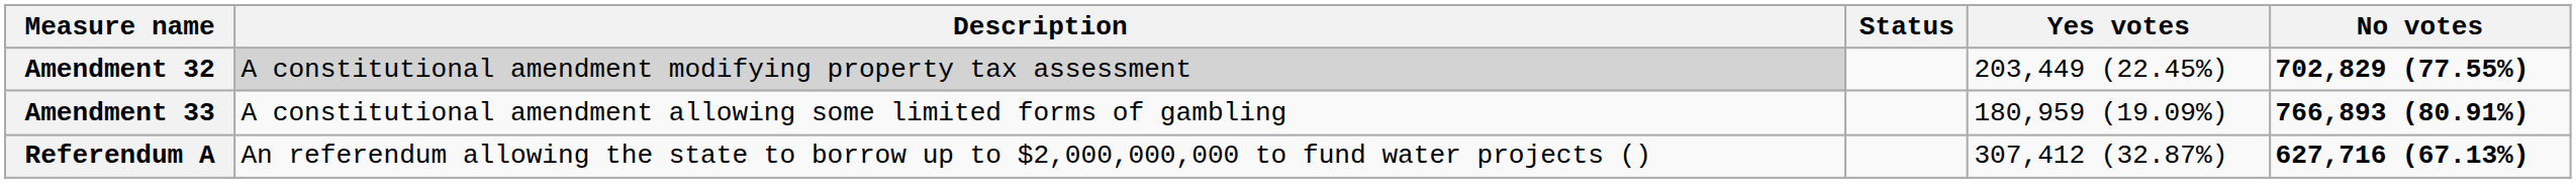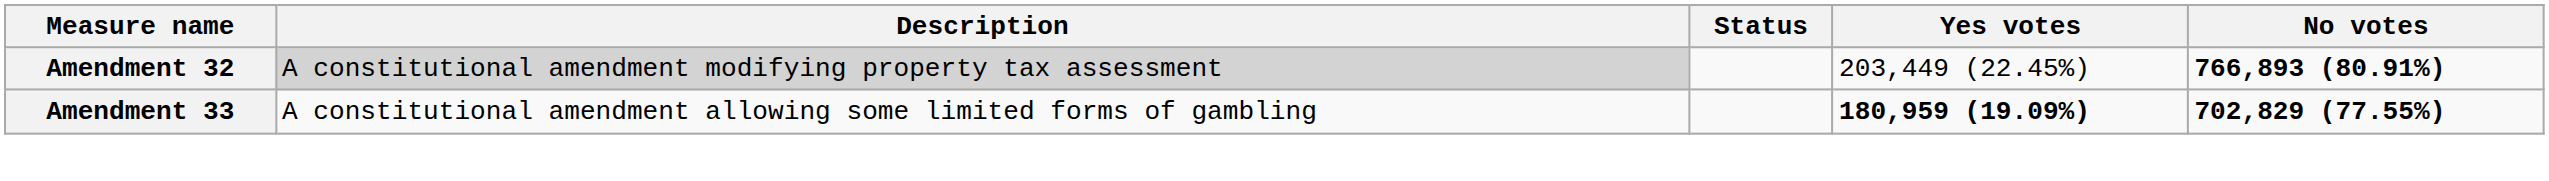Amendment 32 | No votes: 702,829 (77.55%) -> 766,893 (80.91%)
Amendment 33 | Yes votes: normal -> bold
Amendment 33 | No votes: 766,893 (80.91%) -> 702,829 (77.55%)
- row: Referendum A | An referendum allowing the state to borrow up to $2,000,000,000 to fund water projects () | 307,412 (32.87%) | 627,716 (67.13%)
